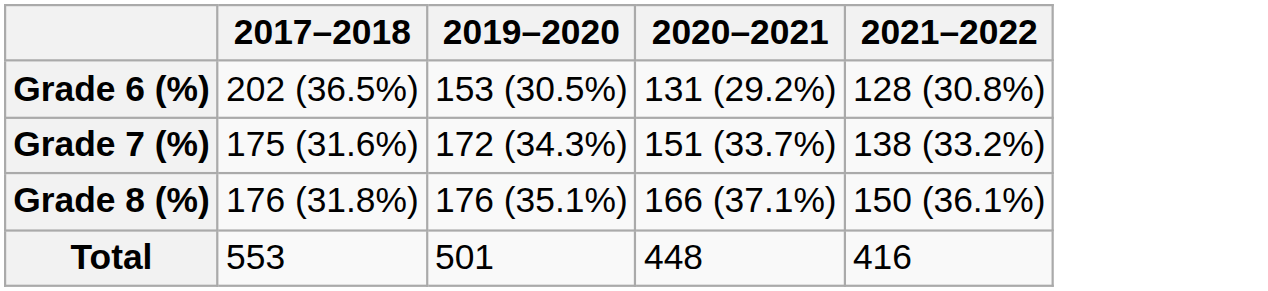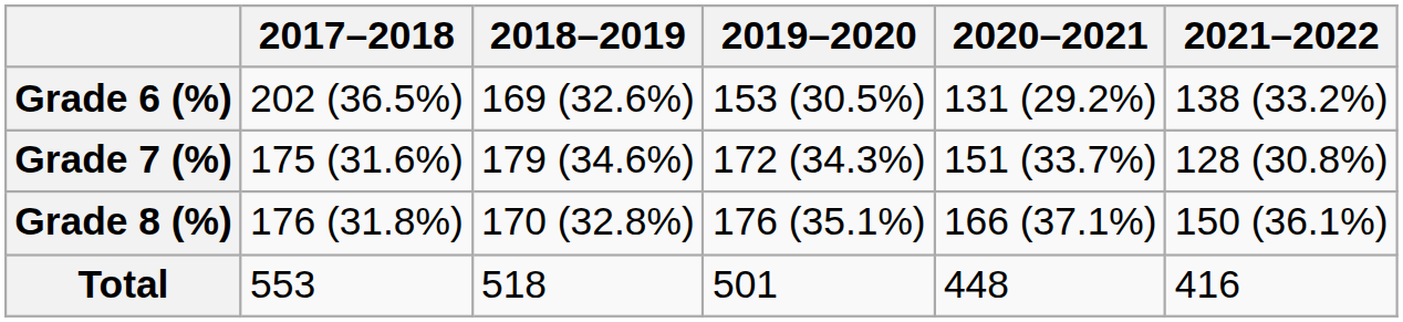+ column: 2018–2019 | 169 (32.6%) | 179 (34.6%) | 170 (32.8%) | 518
Grade 6 (%) | 2021–2022: 128 (30.8%) -> 138 (33.2%)
Grade 7 (%) | 2021–2022: 138 (33.2%) -> 128 (30.8%)
